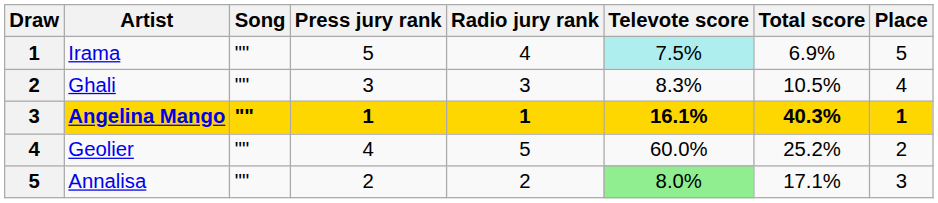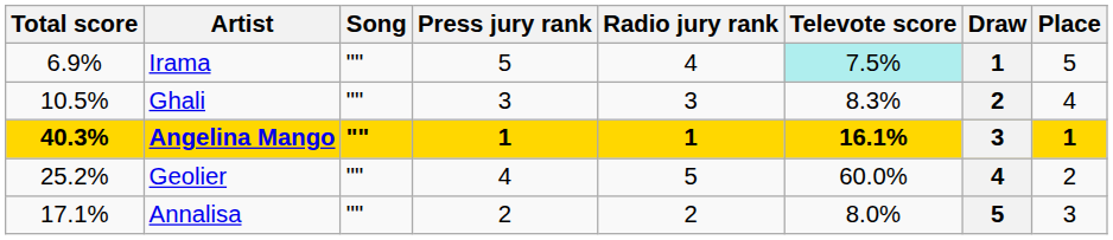columns swapped: Draw <-> Total score
Annalisa | Televote score: lightgreen background -> no background
